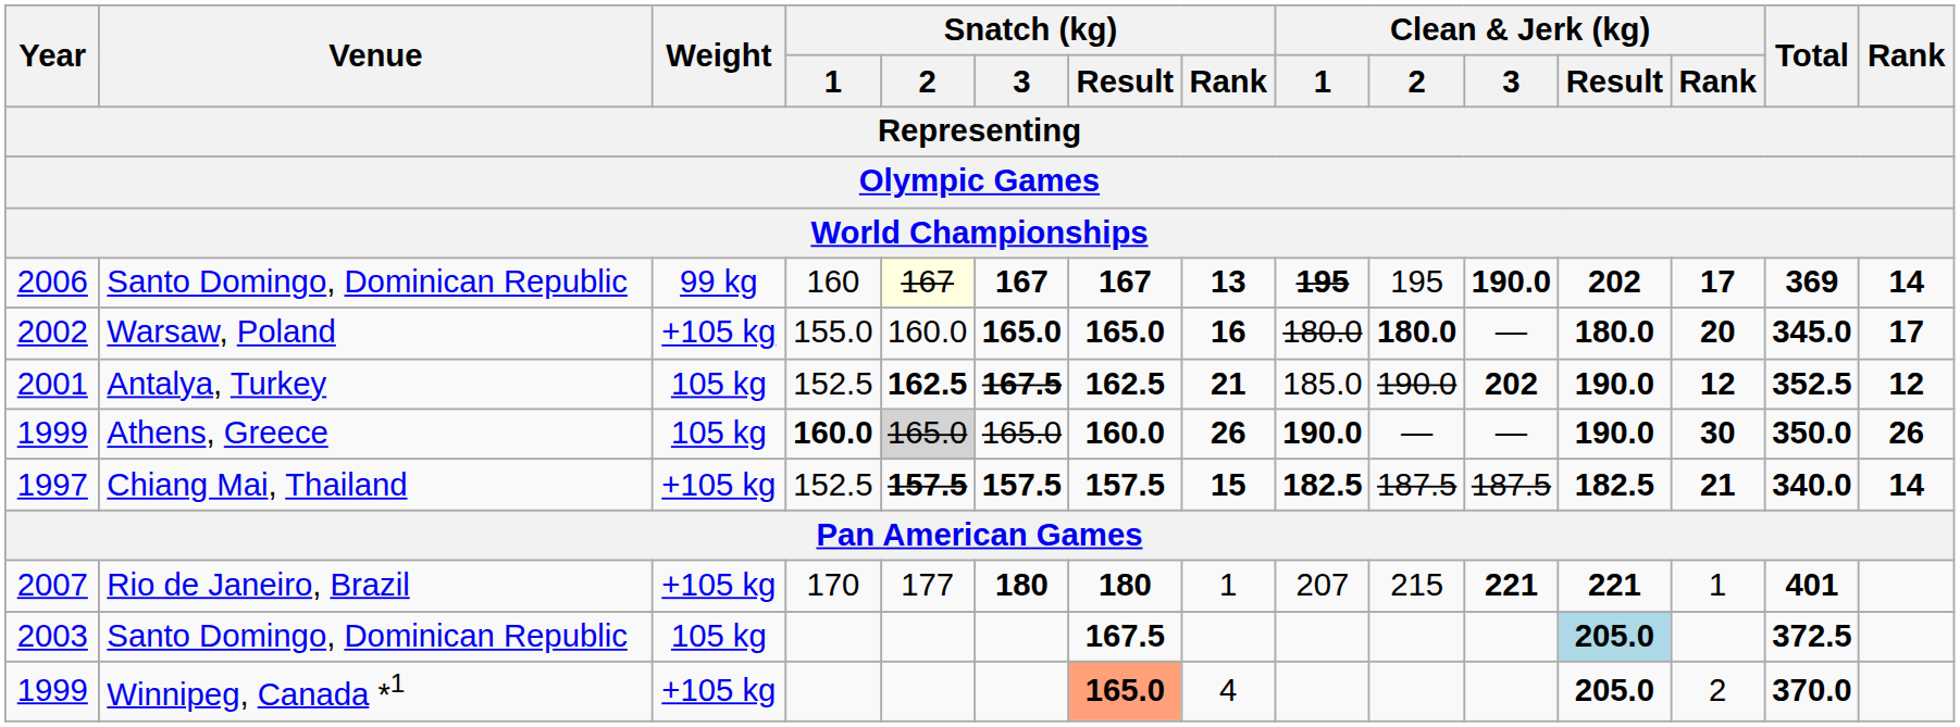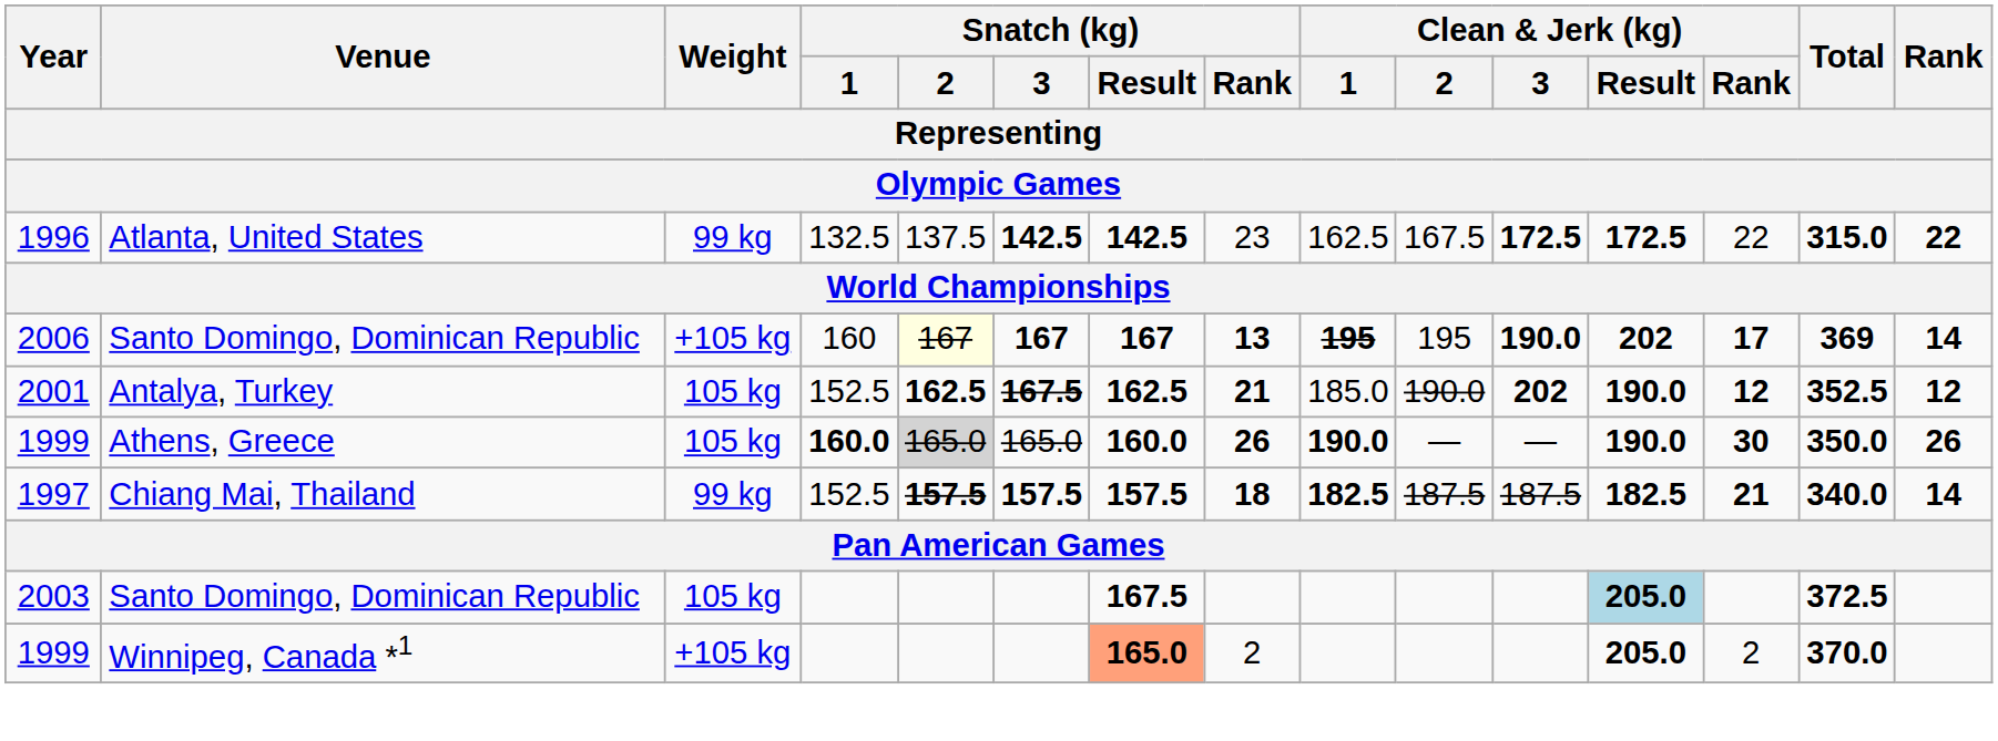+ row: 1996 | Atlanta, United States | 99 kg | 132.5 | 137.5 | 142.5 | 142.5 | 23 | 162.5 | 167.5 | 172.5 | 172.5 | 22 | 315.0 | 22
2006 | Weight: 99 kg -> +105 kg
- row: 2002 | Warsaw, Poland | +105 kg | 155.0 | 160.0 | 165.0 | 165.0 | 16 | 180.0 | 180.0 | — | 180.0 | 20 | 345.0 | 17
1997 | Weight: +105 kg -> 99 kg
1997 | Snatch (kg) / Rank: 15 -> 18
- row: 2007 | Rio de Janeiro, Brazil | +105 kg | 170 | 177 | 180 | 180 | 1 | 207 | 215 | 221 | 221 | 1 | 401
1999 / Winnipeg, Canada *1 | Snatch (kg) / Rank: 4 -> 2
